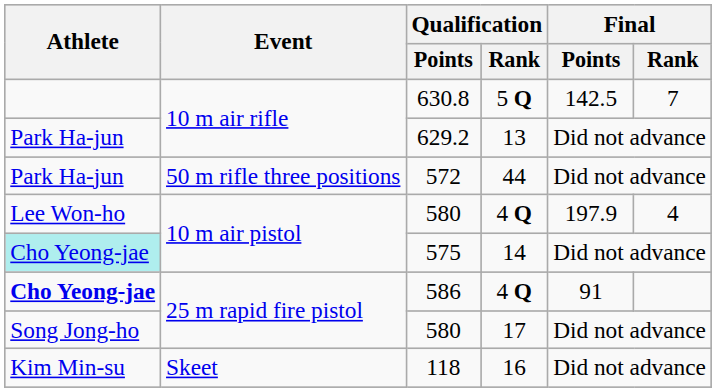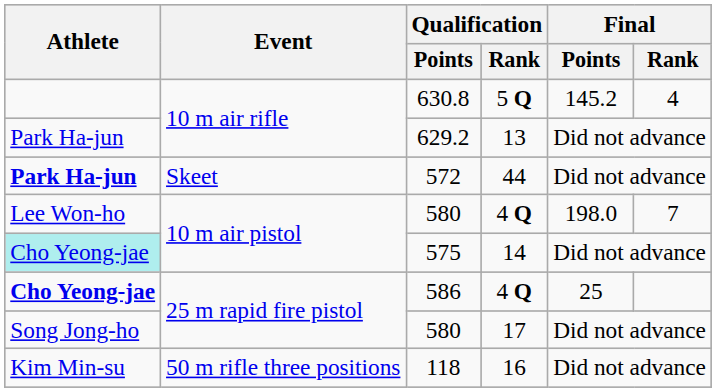630.8 | Final / Points: 142.5 -> 145.2
630.8 | Final / Rank: 7 -> 4
572 | Athlete: normal -> bold
572 | Event: 50 m rifle three positions -> Skeet
580 / 4 Q | Final / Points: 197.9 -> 198.0
580 / 4 Q | Final / Rank: 4 -> 7
586 | Final / Points: 91 -> 25
118 | Event: Skeet -> 50 m rifle three positions
